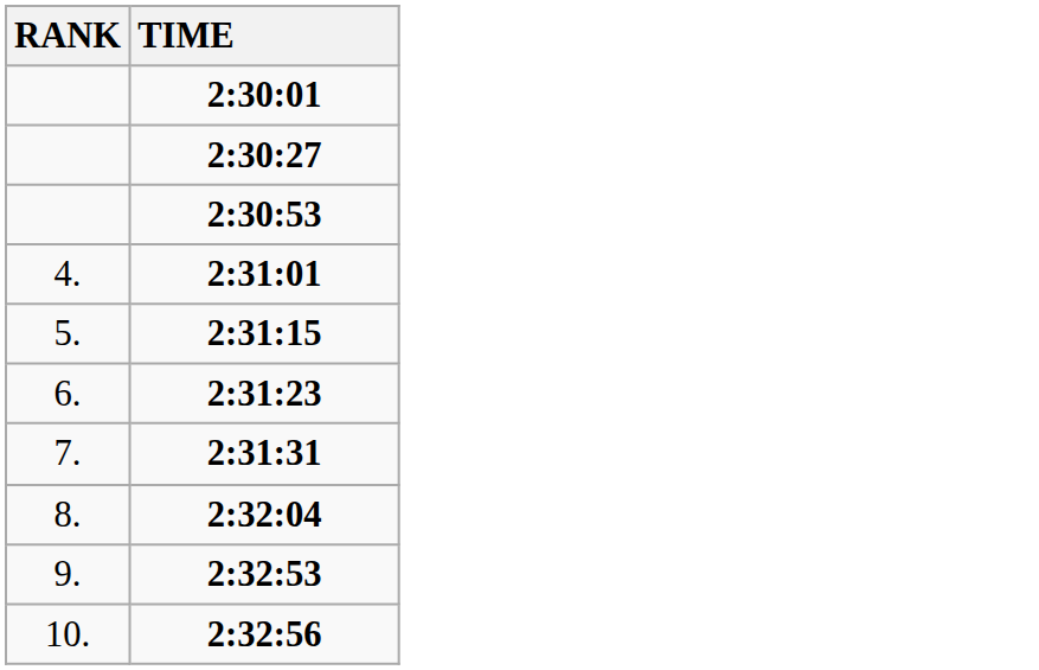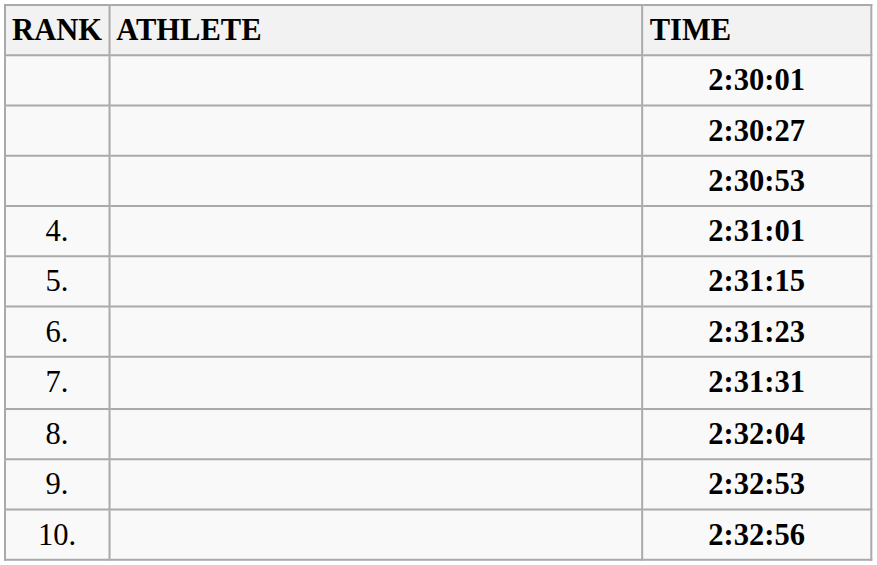+ column: ATHLETE
